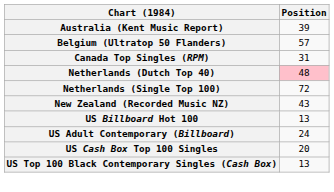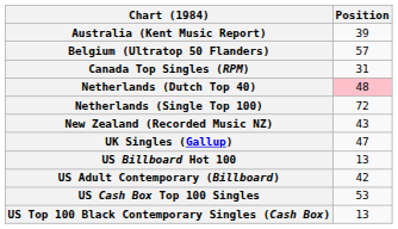+ row: UK Singles (Gallup) | 47
US Adult Contemporary (Billboard) | Position: 24 -> 42
US Cash Box Top 100 Singles | Position: 20 -> 53
